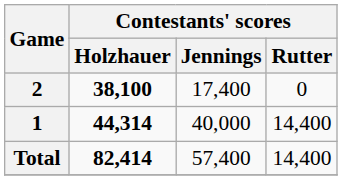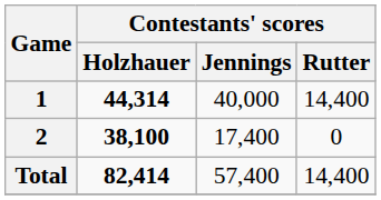rows swapped: 1 <-> 2
